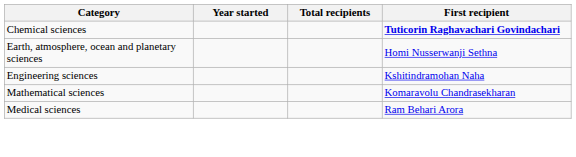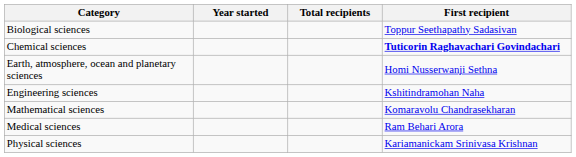+ row: Biological sciences | Toppur Seethapathy Sadasivan
+ row: Physical sciences | Kariamanickam Srinivasa Krishnan
